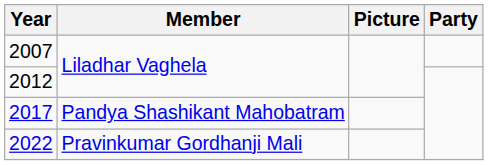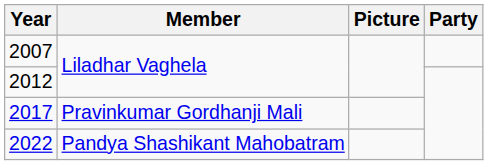2017 | Member: Pandya Shashikant Mahobatram -> Pravinkumar Gordhanji Mali
2022 | Member: Pravinkumar Gordhanji Mali -> Pandya Shashikant Mahobatram
